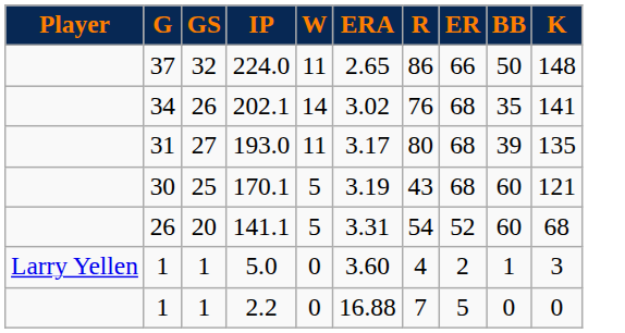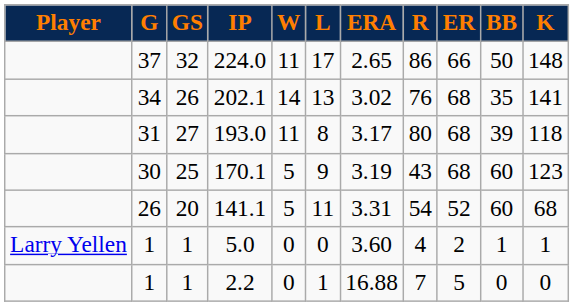+ column: L | 17 | 13 | 8 | 9 | 11 | 0 | 1
193.0 | K: 135 -> 118
170.1 | K: 121 -> 123
5.0 | K: 3 -> 1
